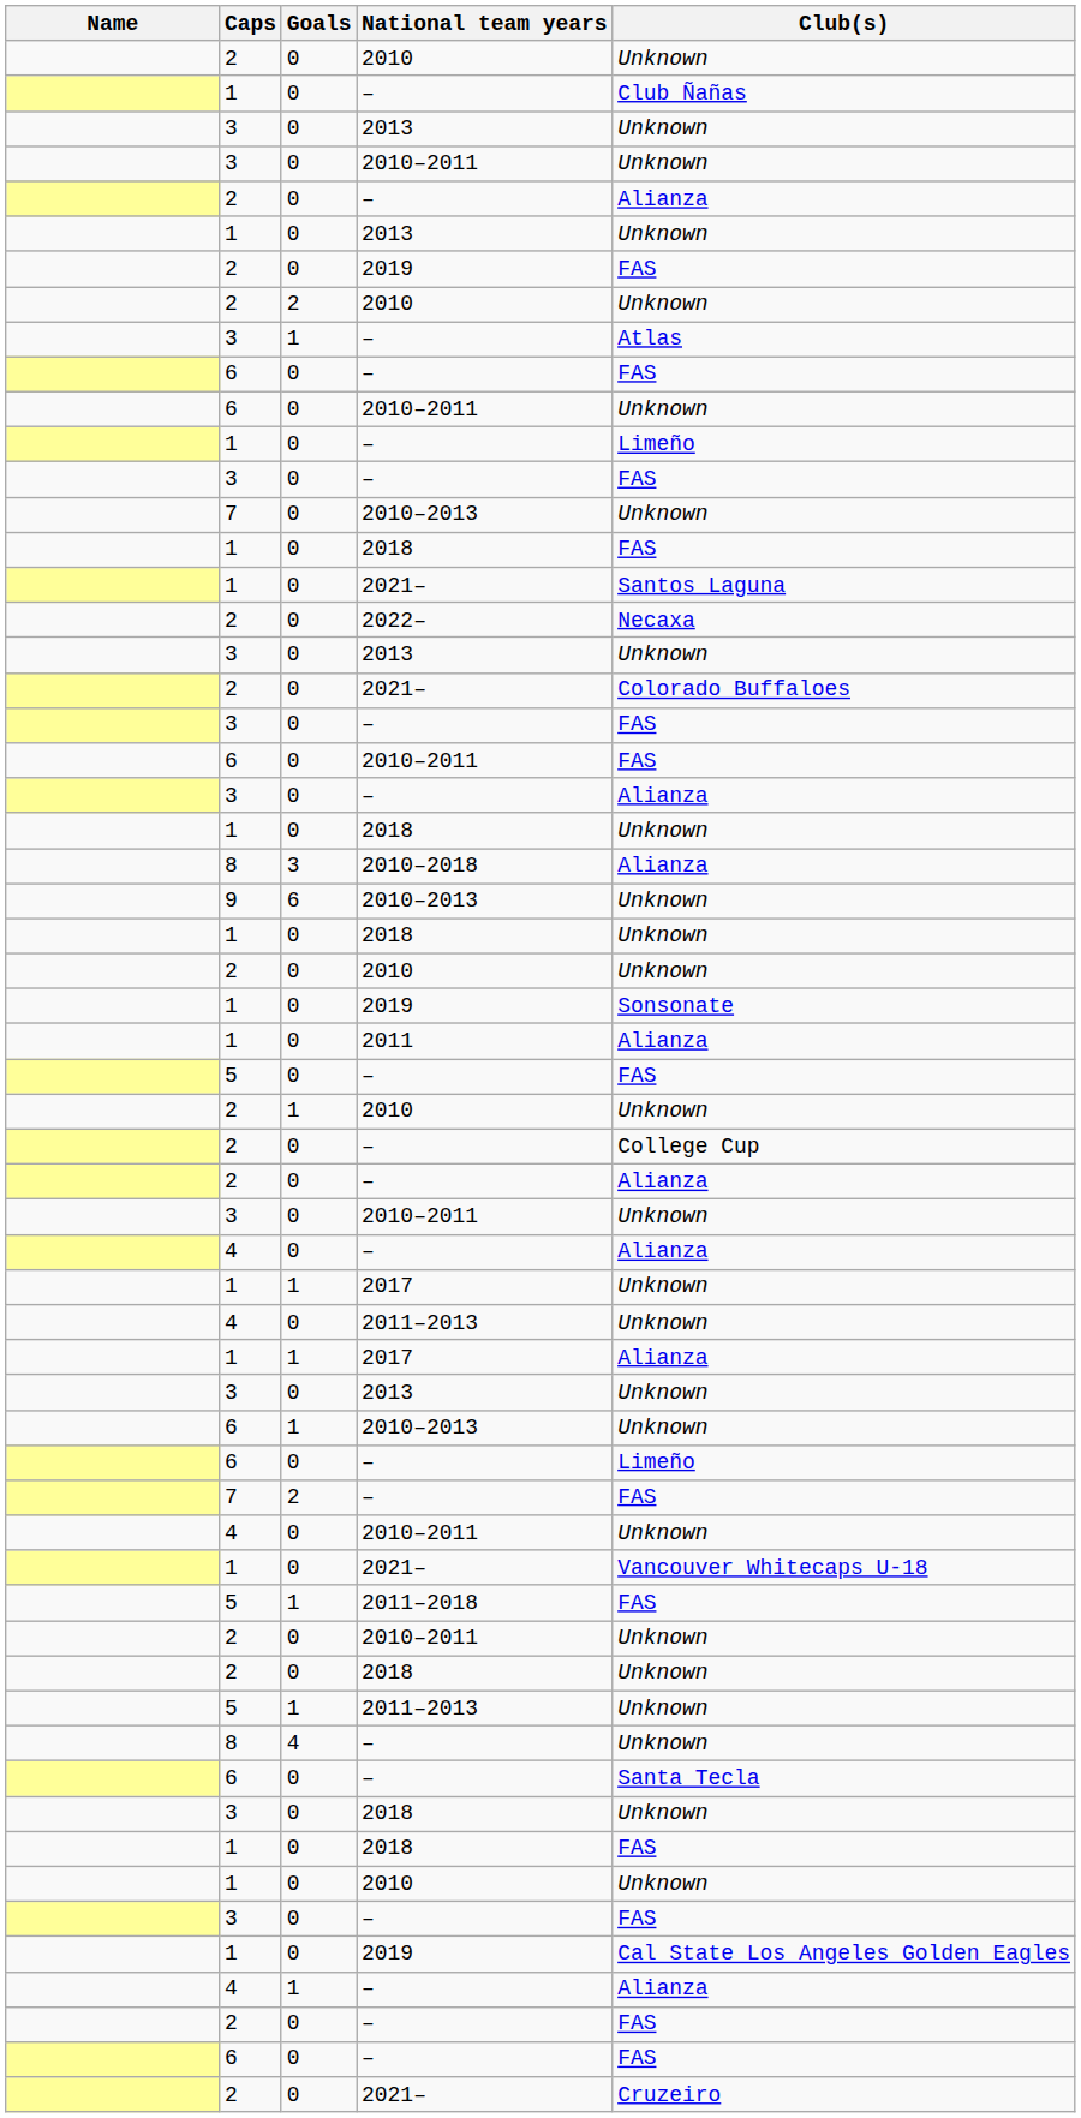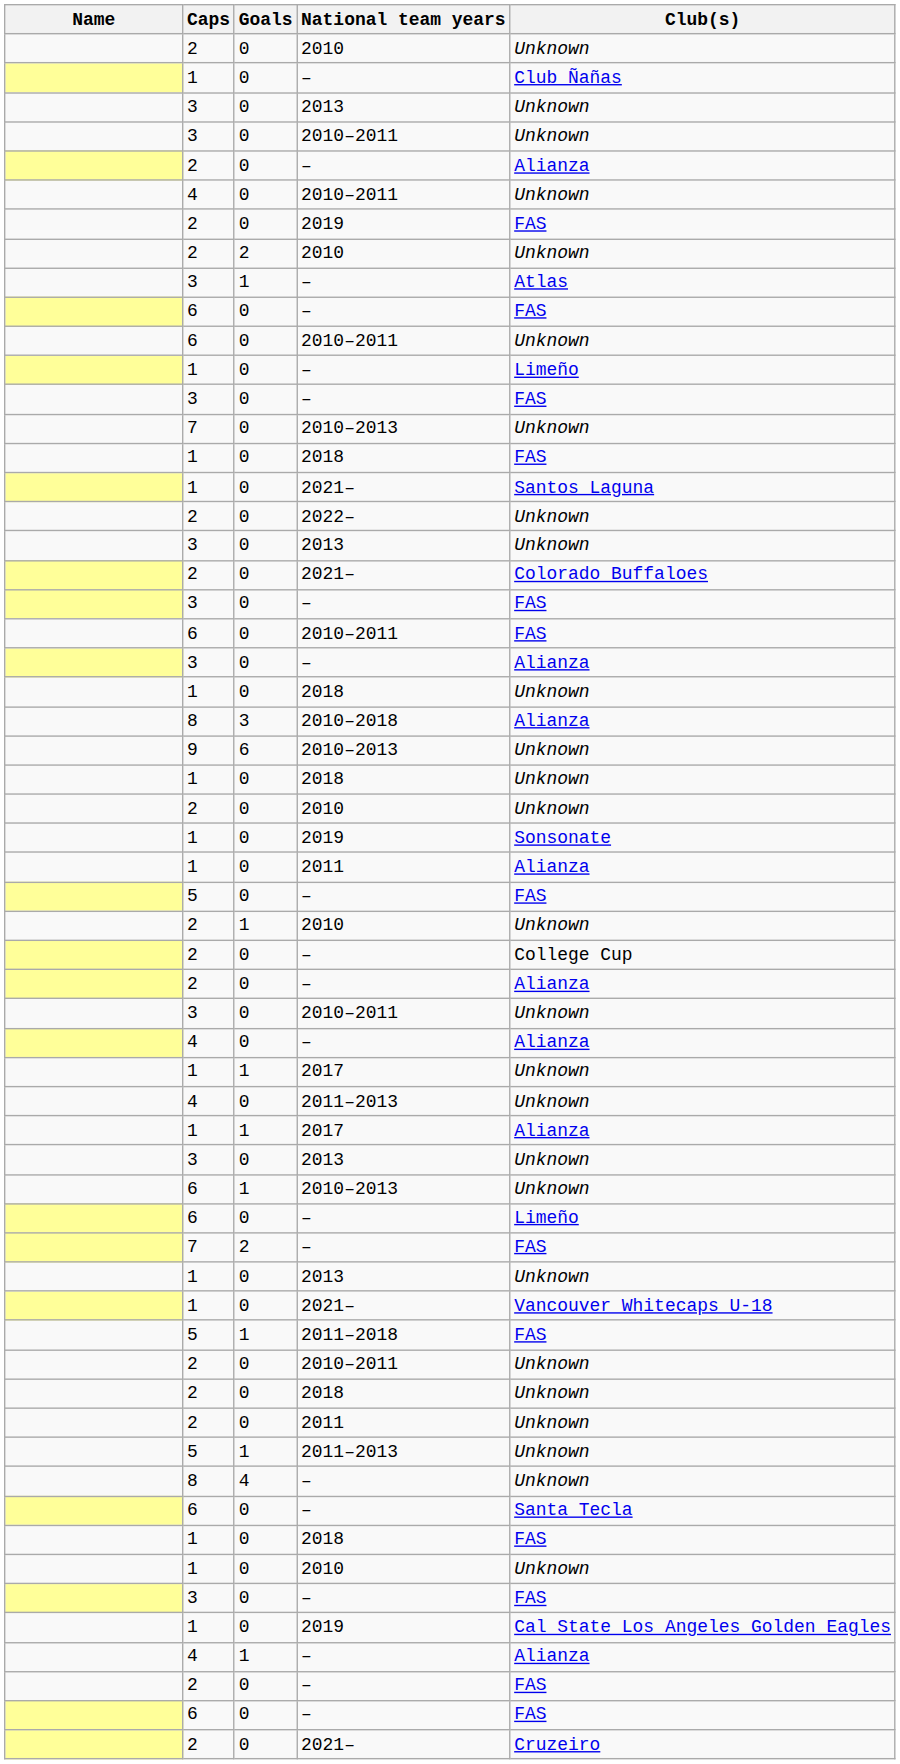rows swapped: 4 / 2010–2011 <-> 1 / 2013
2022– | Club(s): Necaxa -> Unknown
+ row: 2 | 0 | 2011 | Unknown
- row: 3 | 0 | 2018 | Unknown
